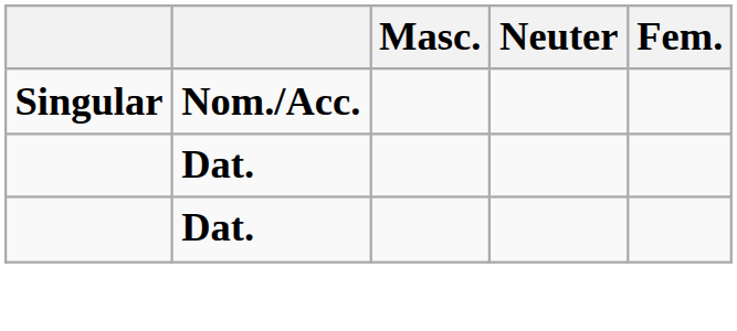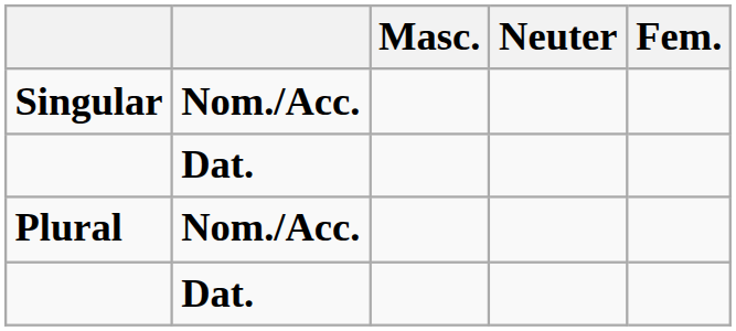+ row: Plural | Nom./Acc.
